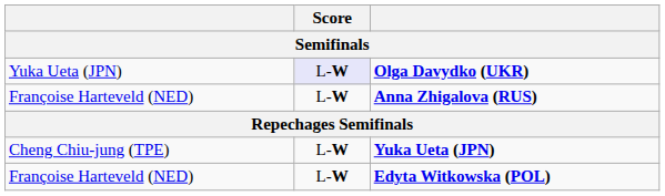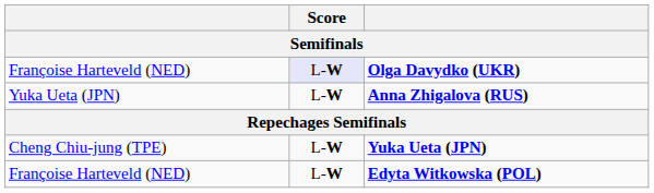Olga Davydko (UKR) | column 1: Yuka Ueta (JPN) -> Françoise Harteveld (NED)
Anna Zhigalova (RUS) | column 1: Françoise Harteveld (NED) -> Yuka Ueta (JPN)
